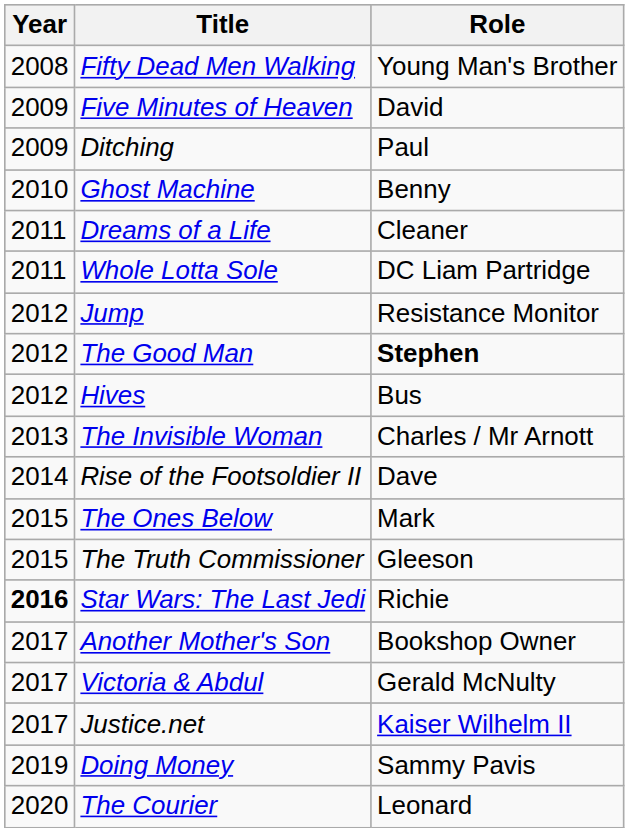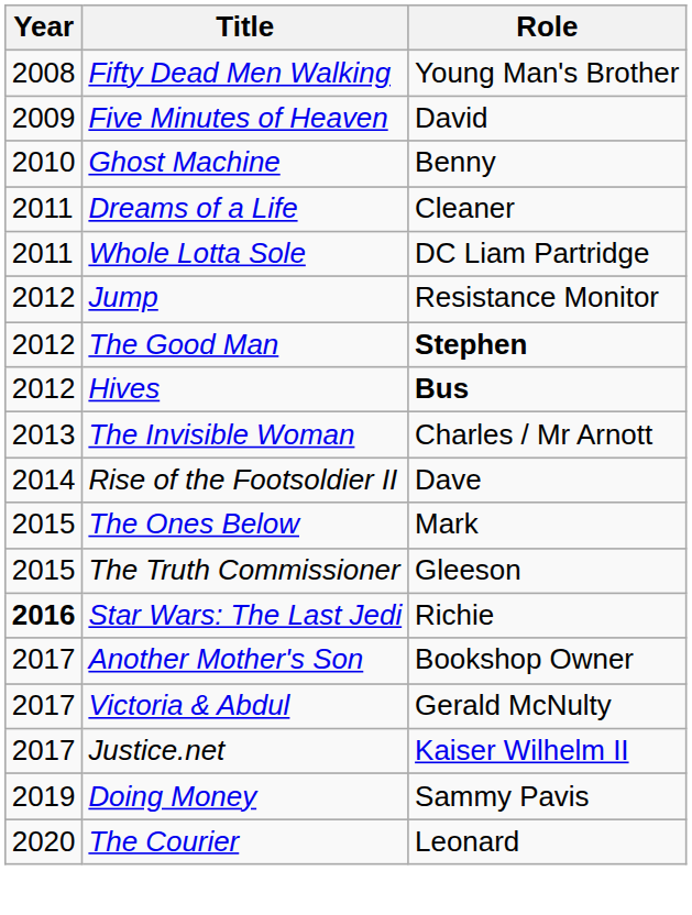- row: 2009 | Ditching | Paul
Hives | Role: normal -> bold
